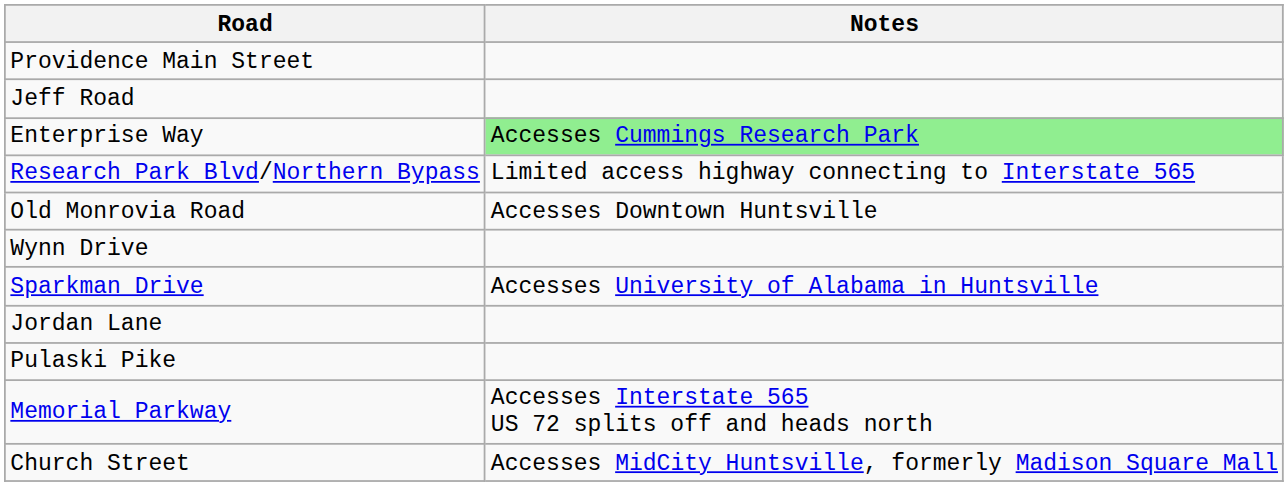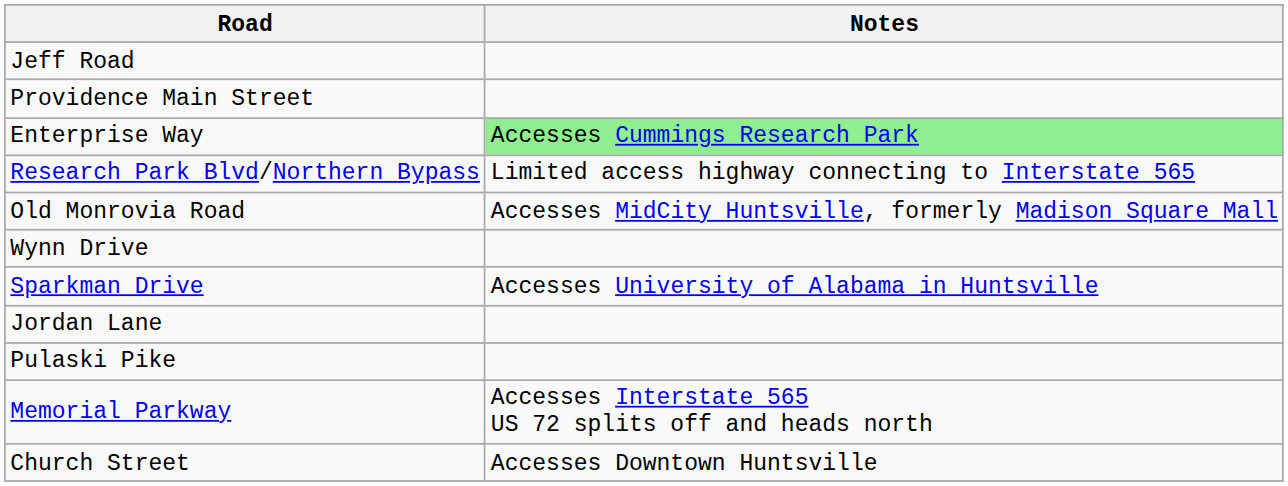rows swapped: Jeff Road <-> Providence Main Street
Old Monrovia Road | Notes: Accesses Downtown Huntsville -> Accesses MidCity Huntsville, formerly Madison Square Mall
Church Street | Notes: Accesses MidCity Huntsville, formerly Madison Square Mall -> Accesses Downtown Huntsville
